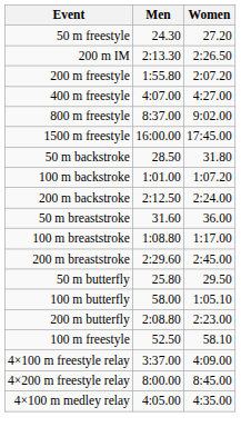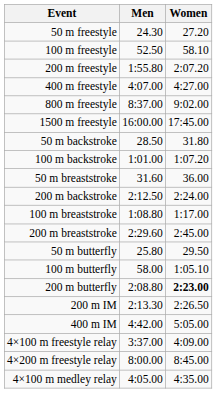rows swapped: 100 m freestyle <-> 200 m IM
rows swapped: 200 m backstroke <-> 50 m breaststroke
200 m butterfly | Women: normal -> bold
+ row: 400 m IM | 4:42.00 | 5:05.00
